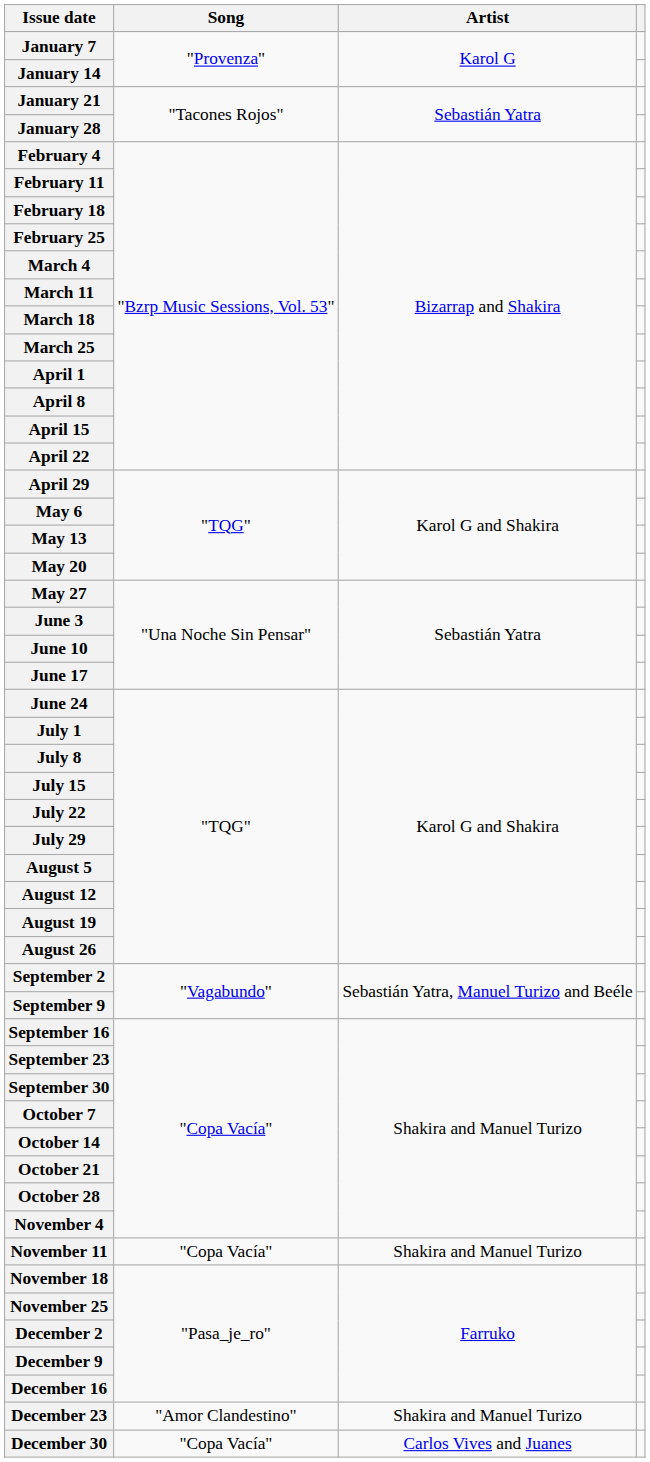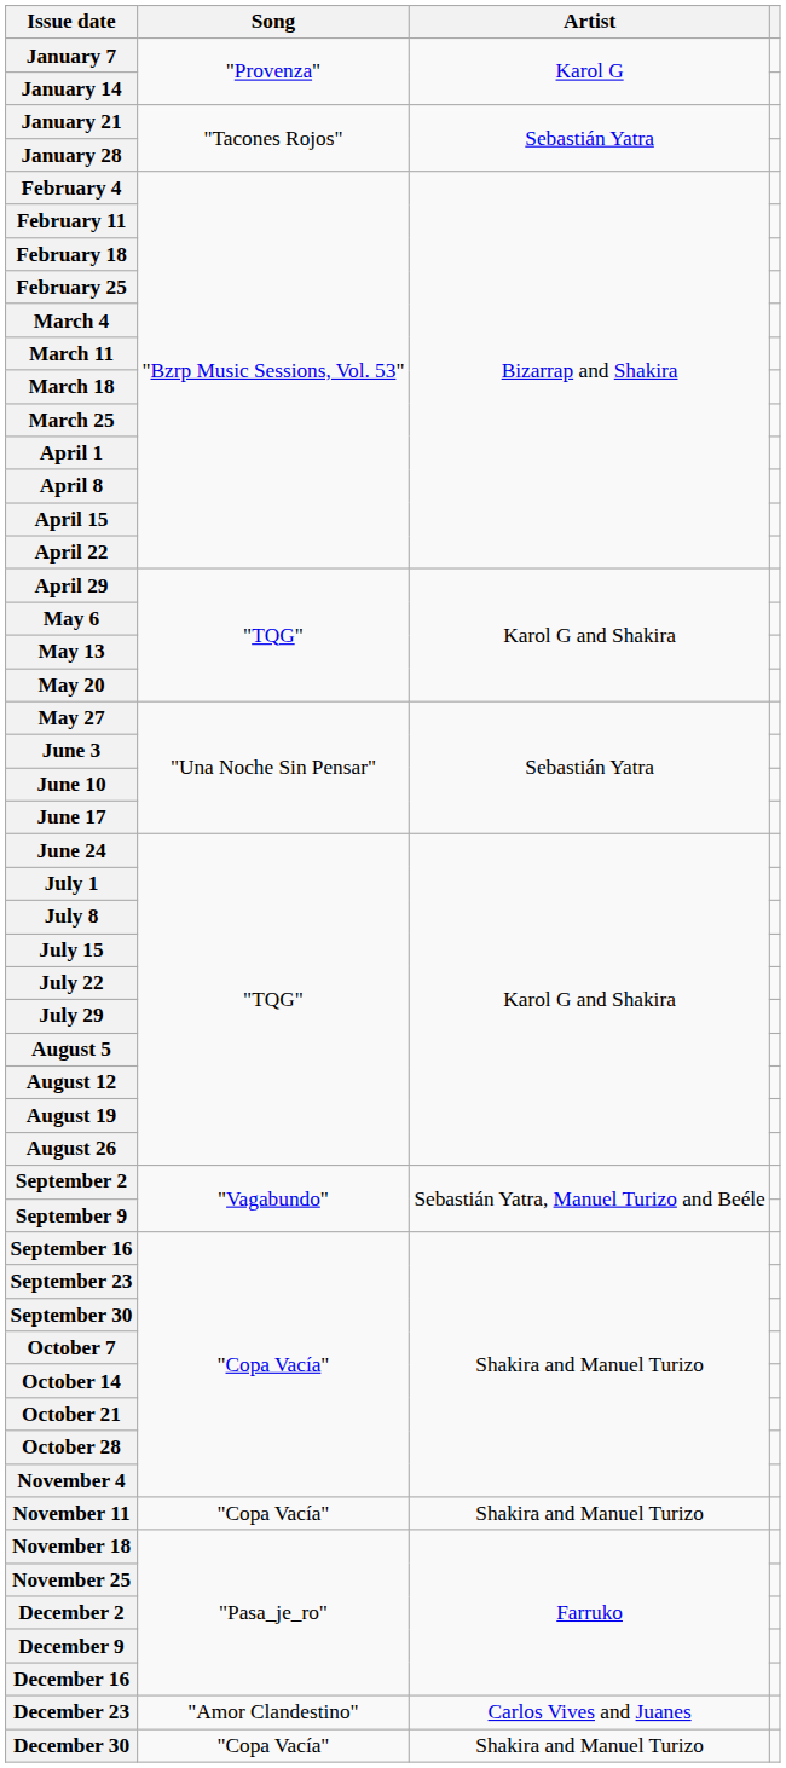December 23 | Artist: Shakira and Manuel Turizo -> Carlos Vives and Juanes
December 30 | Artist: Carlos Vives and Juanes -> Shakira and Manuel Turizo
